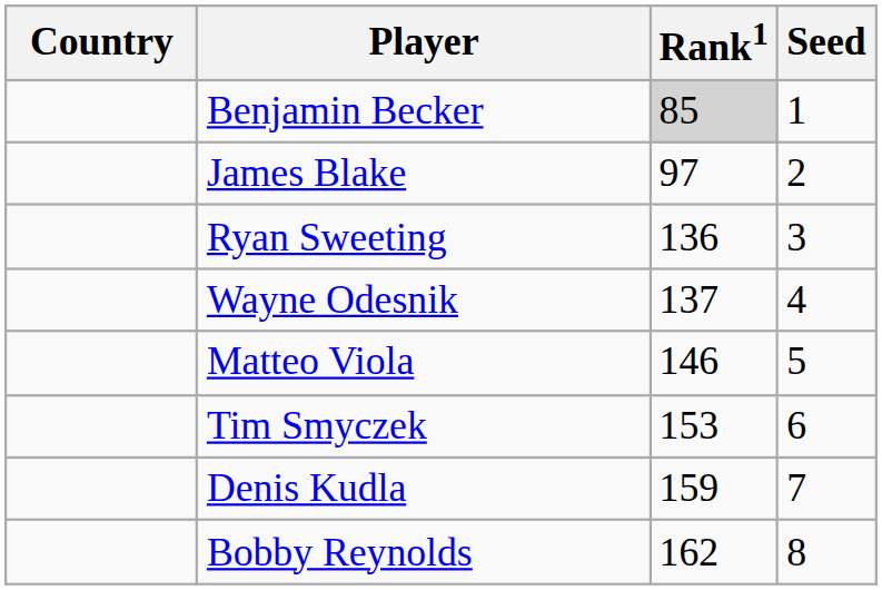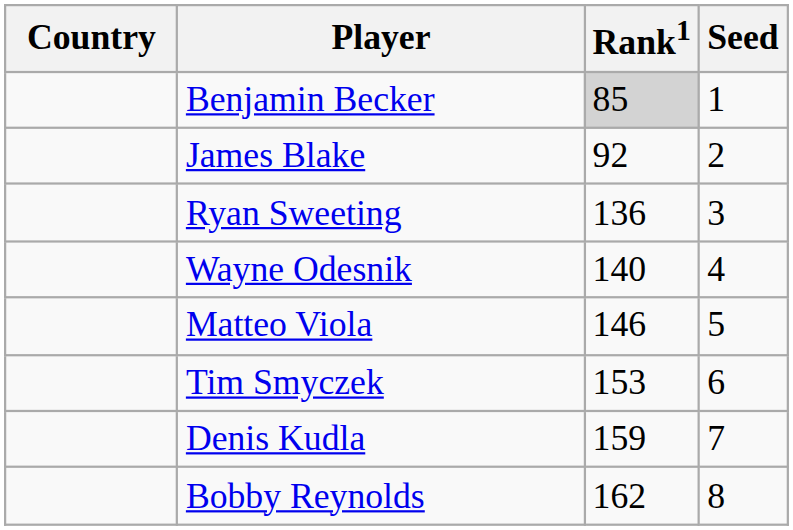James Blake | Rank1: 97 -> 92
Wayne Odesnik | Rank1: 137 -> 140
